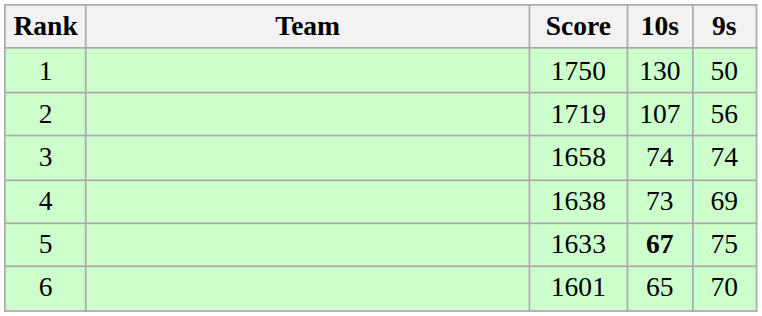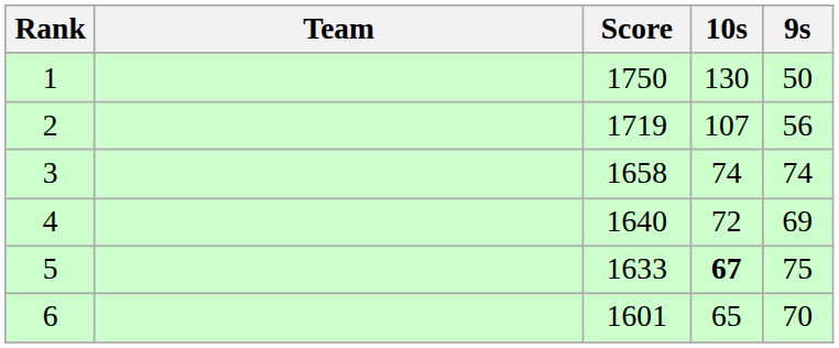4 | Score: 1638 -> 1640
4 | 10s: 73 -> 72
